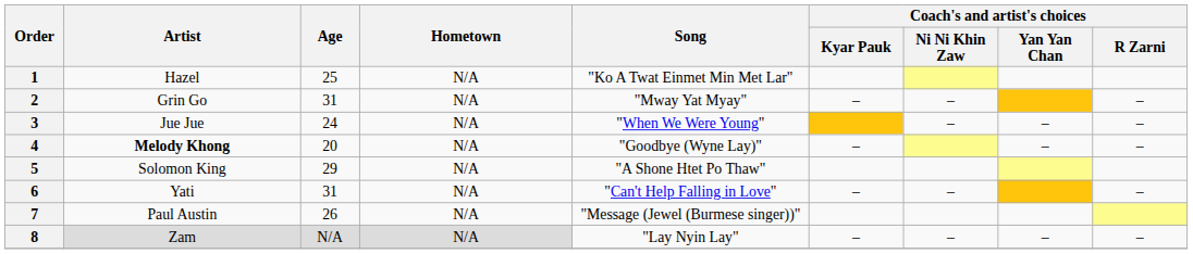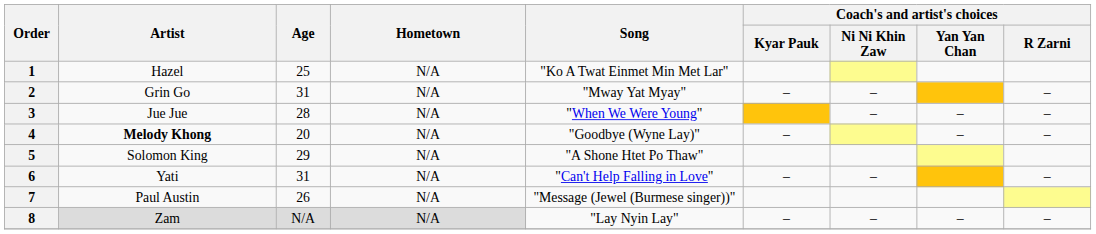3 | Age: 24 -> 28
